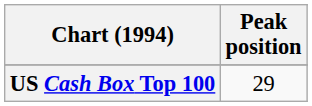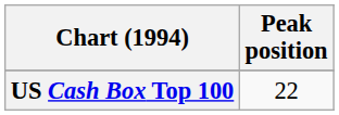US Cash Box Top 100 | Peak position: 29 -> 22
